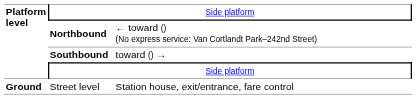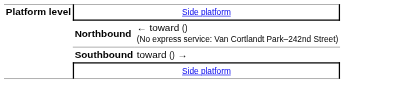- row: Ground | Street level | Station house, exit/entrance, fare control
